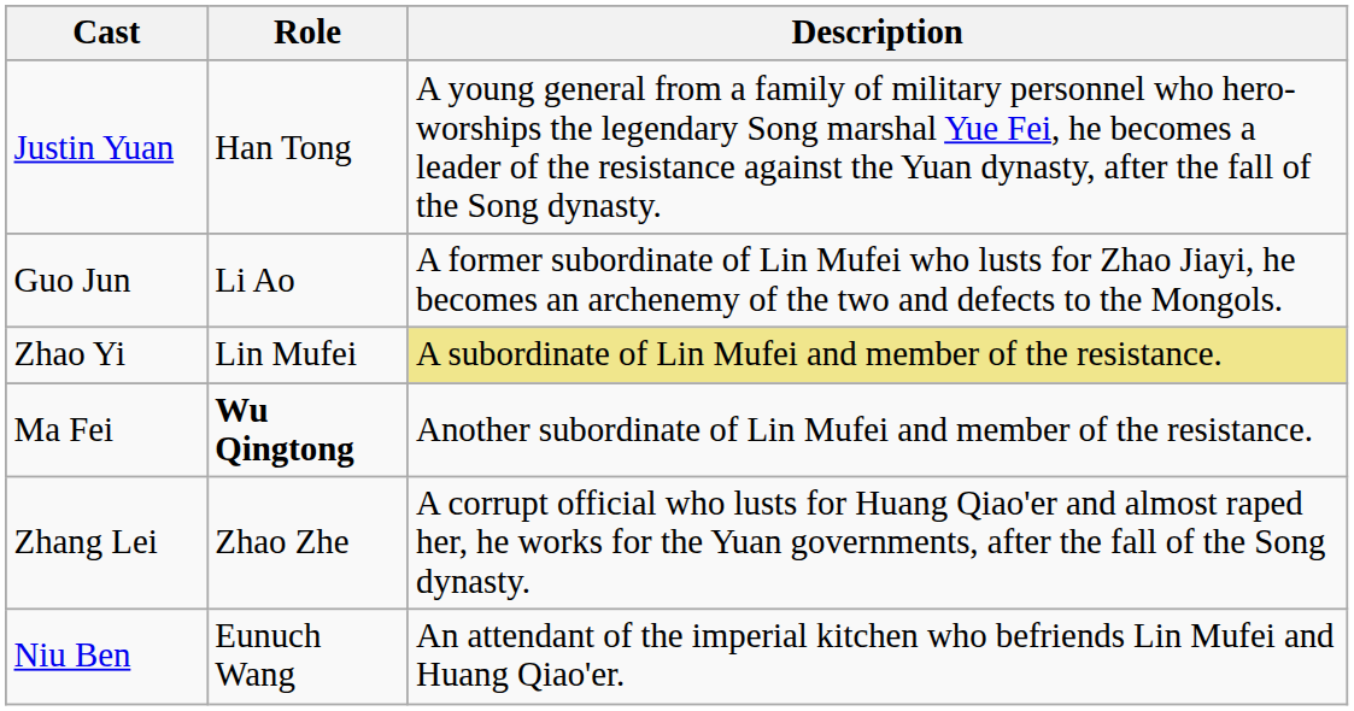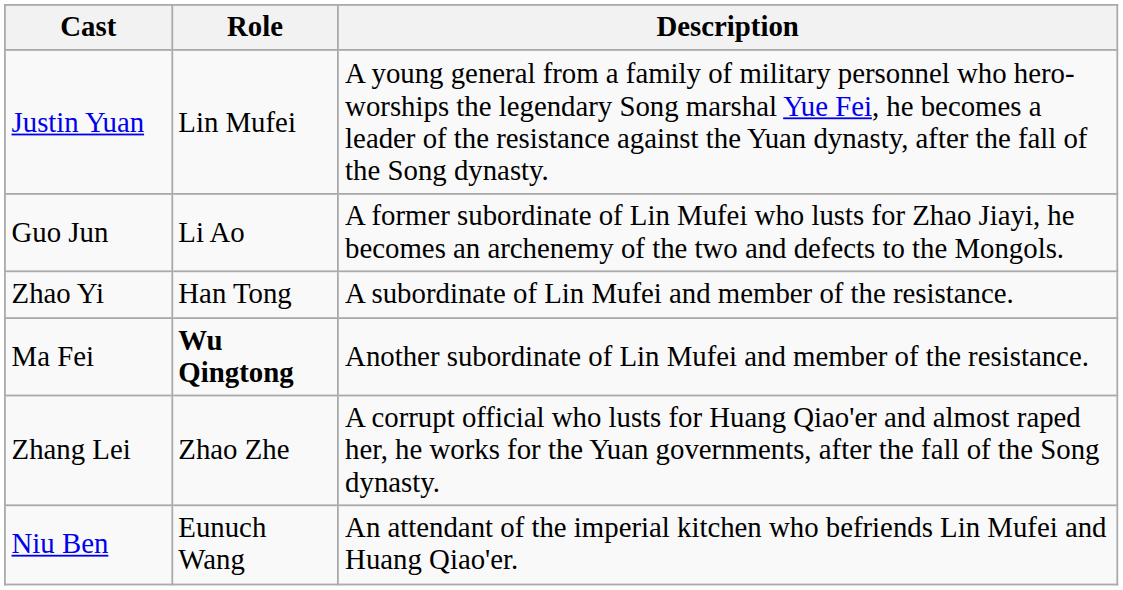Justin Yuan | Role: Han Tong -> Lin Mufei
Zhao Yi | Role: Lin Mufei -> Han Tong
Zhao Yi | Description: khaki background -> no background
